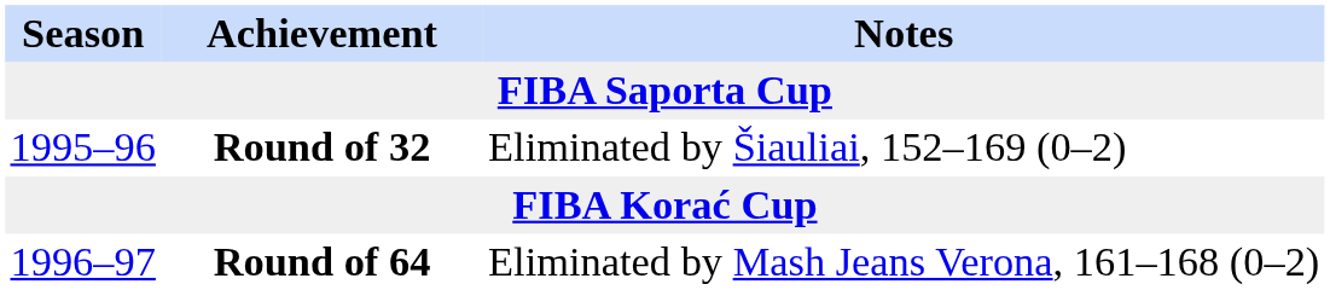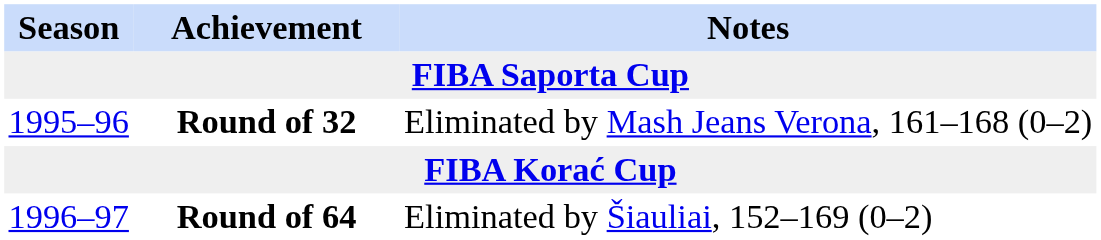Round of 32 | Notes: Eliminated by Šiauliai, 152–169 (0–2) -> Eliminated by Mash Jeans Verona, 161–168 (0–2)
Round of 64 | Notes: Eliminated by Mash Jeans Verona, 161–168 (0–2) -> Eliminated by Šiauliai, 152–169 (0–2)
